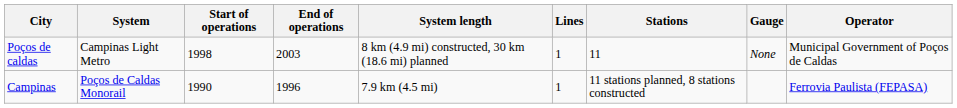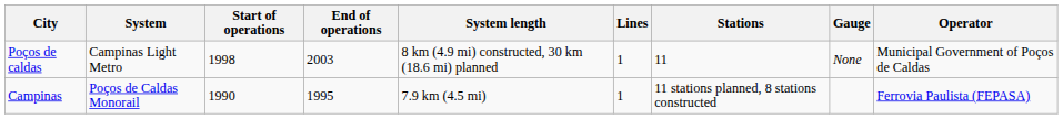Campinas | End of operations: 1996 -> 1995
